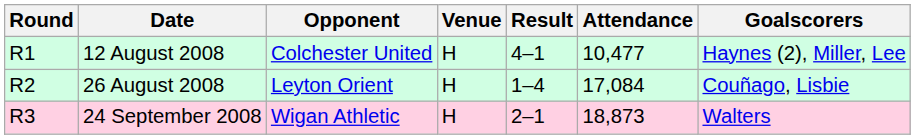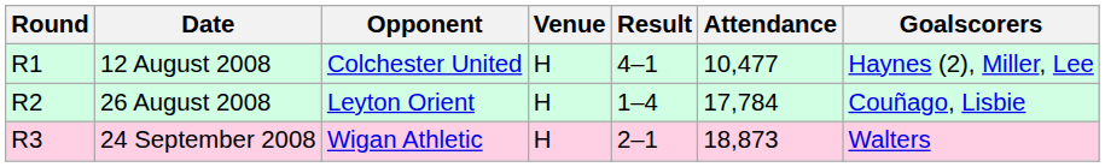26 August 2008 | Attendance: 17,084 -> 17,784
